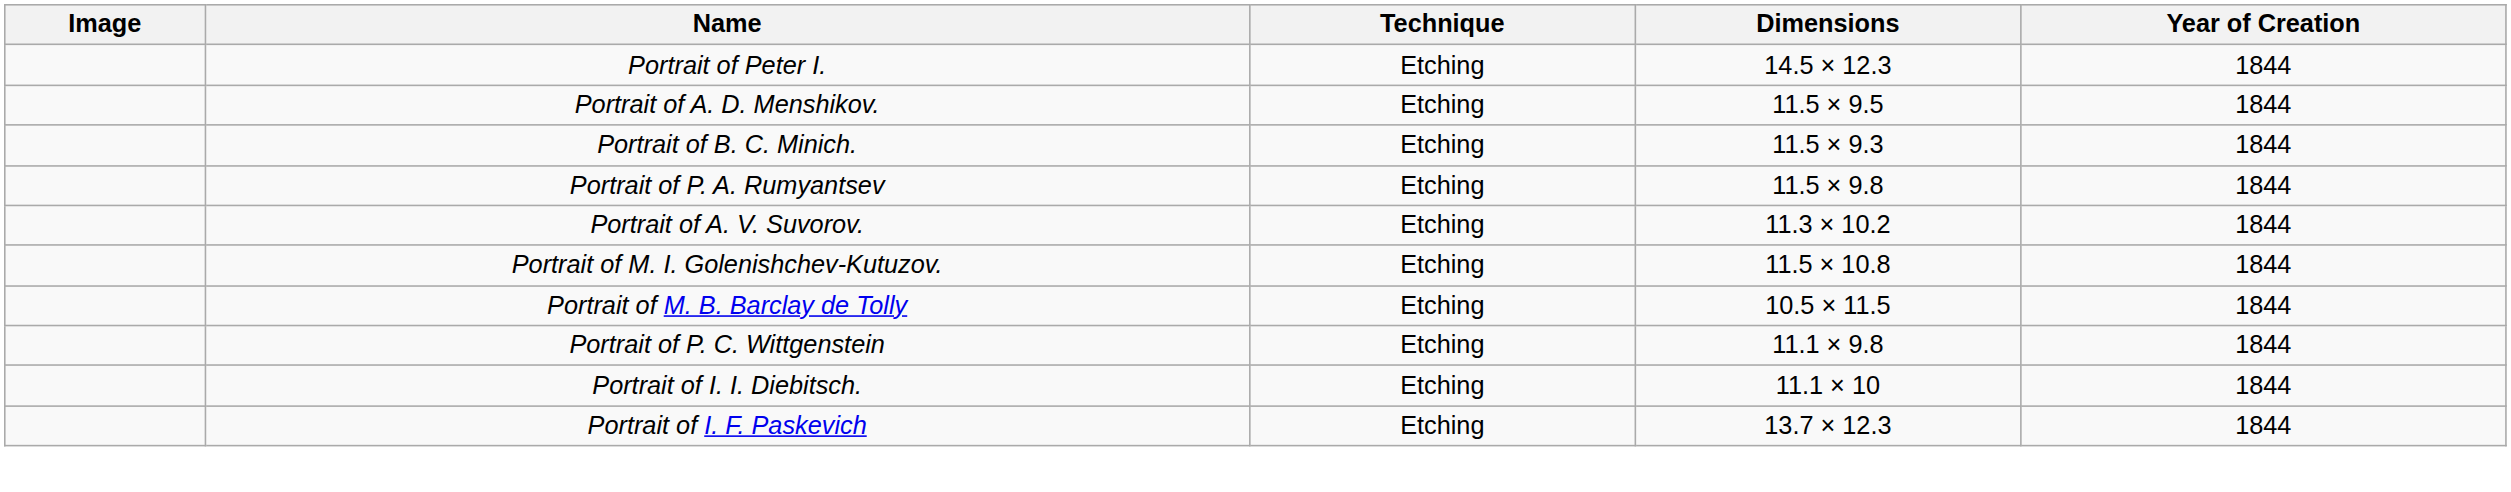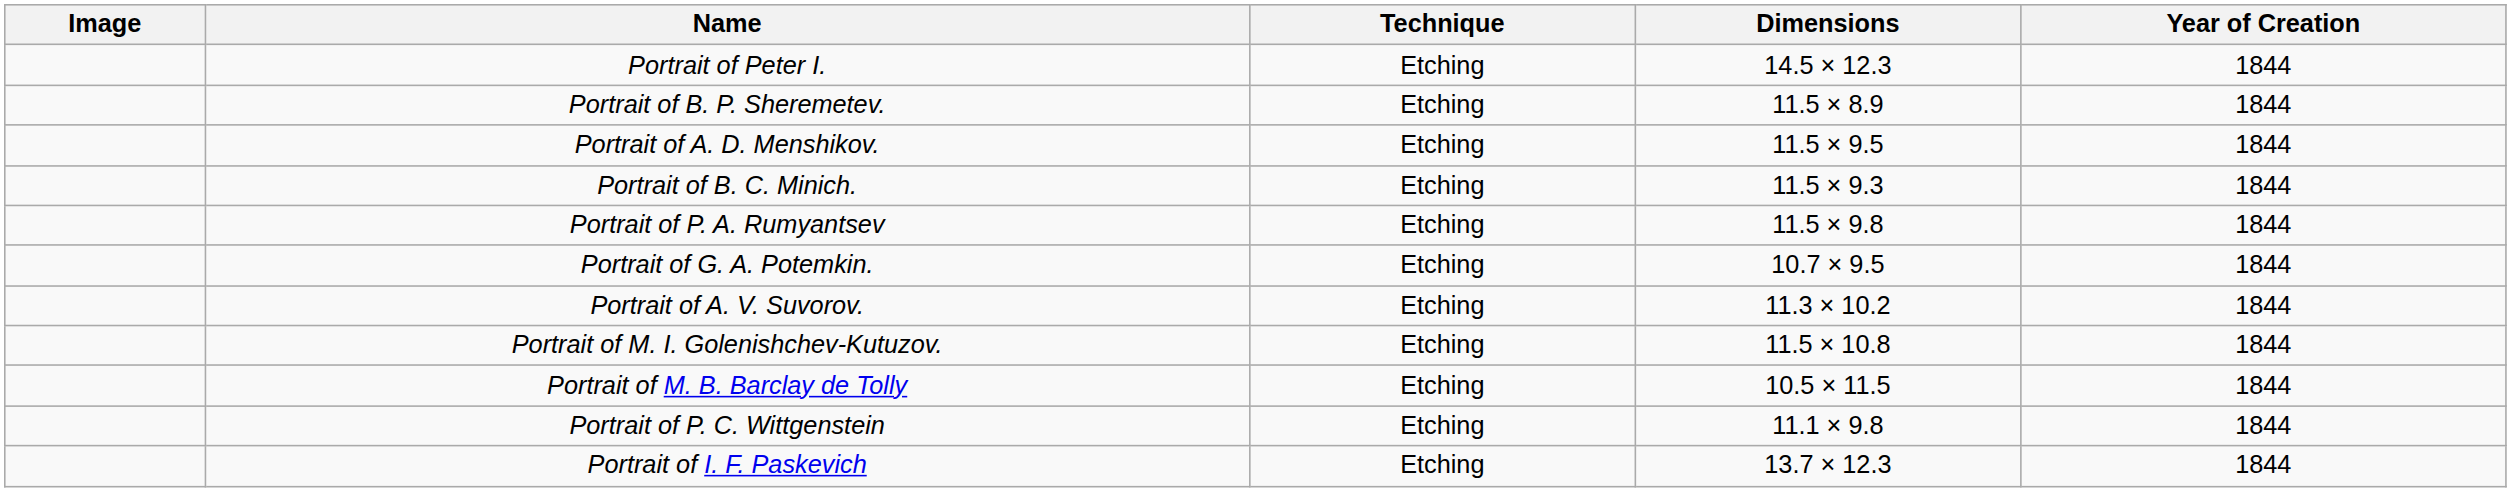+ row: Portrait of B. P. Sheremetev. | Etching | 11.5 × 8.9 | 1844
+ row: Portrait of G. A. Potemkin. | Etching | 10.7 × 9.5 | 1844
- row: Portrait of I. I. Diebitsch. | Etching | 11.1 × 10 | 1844
